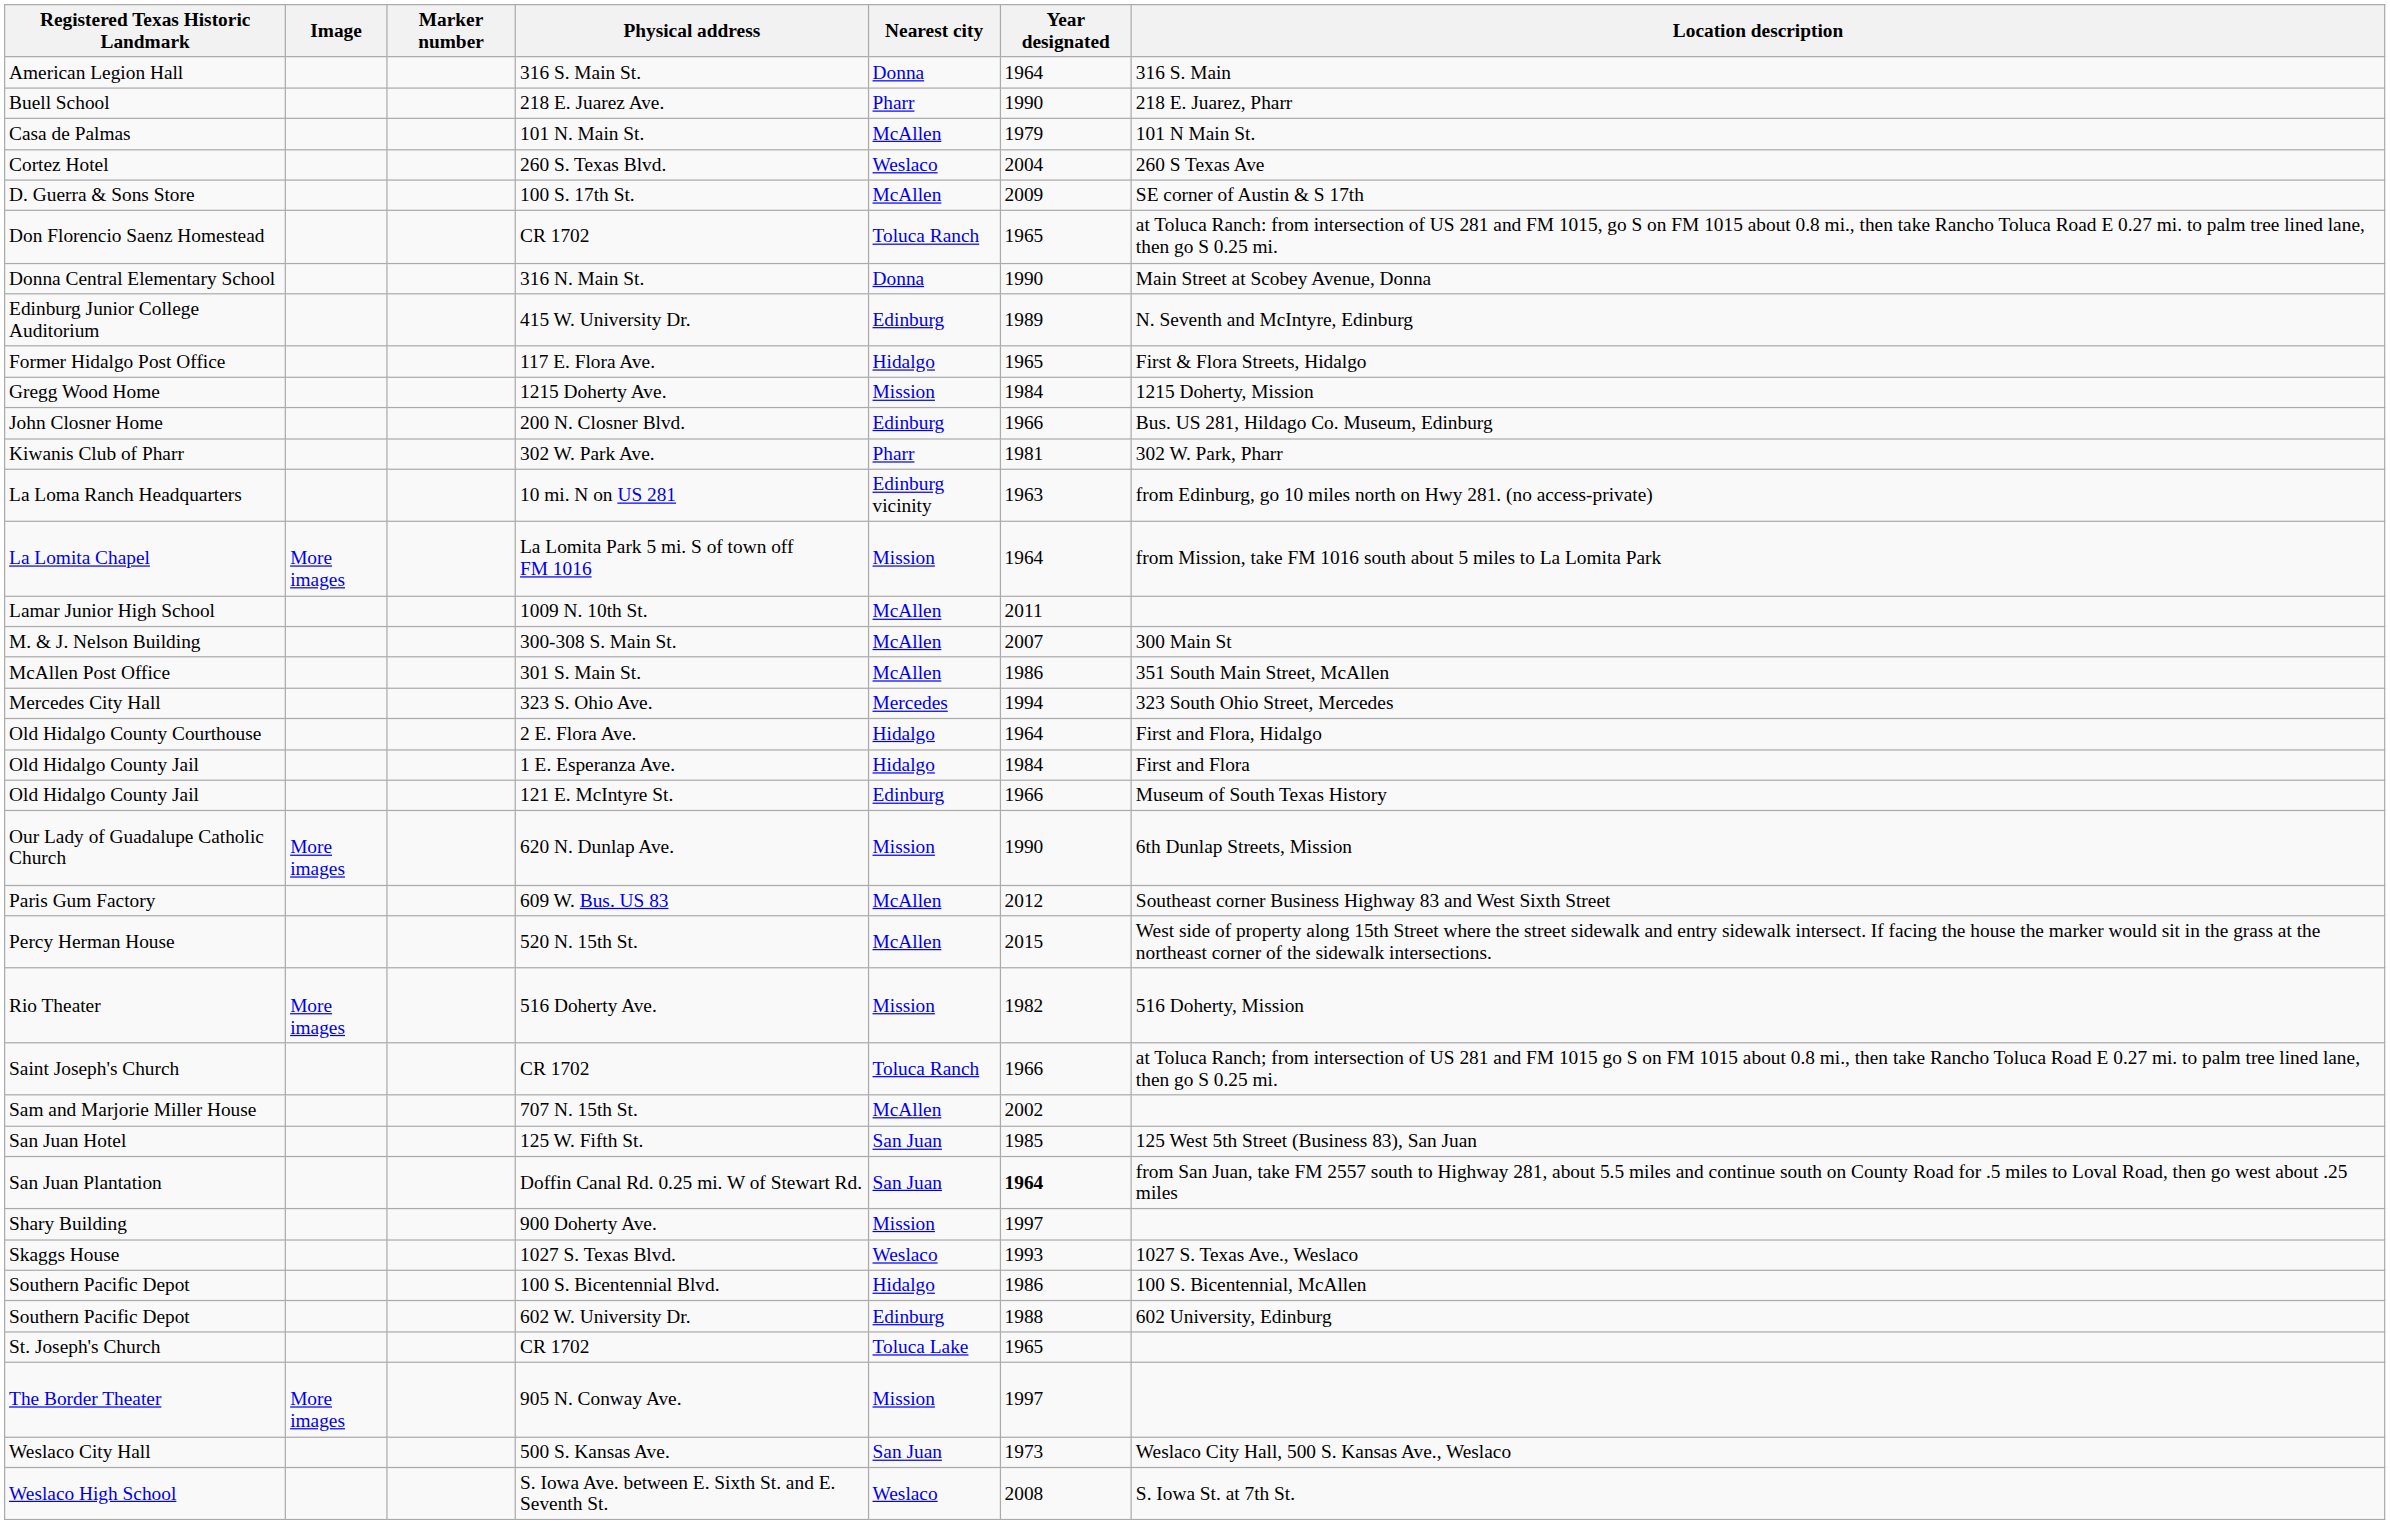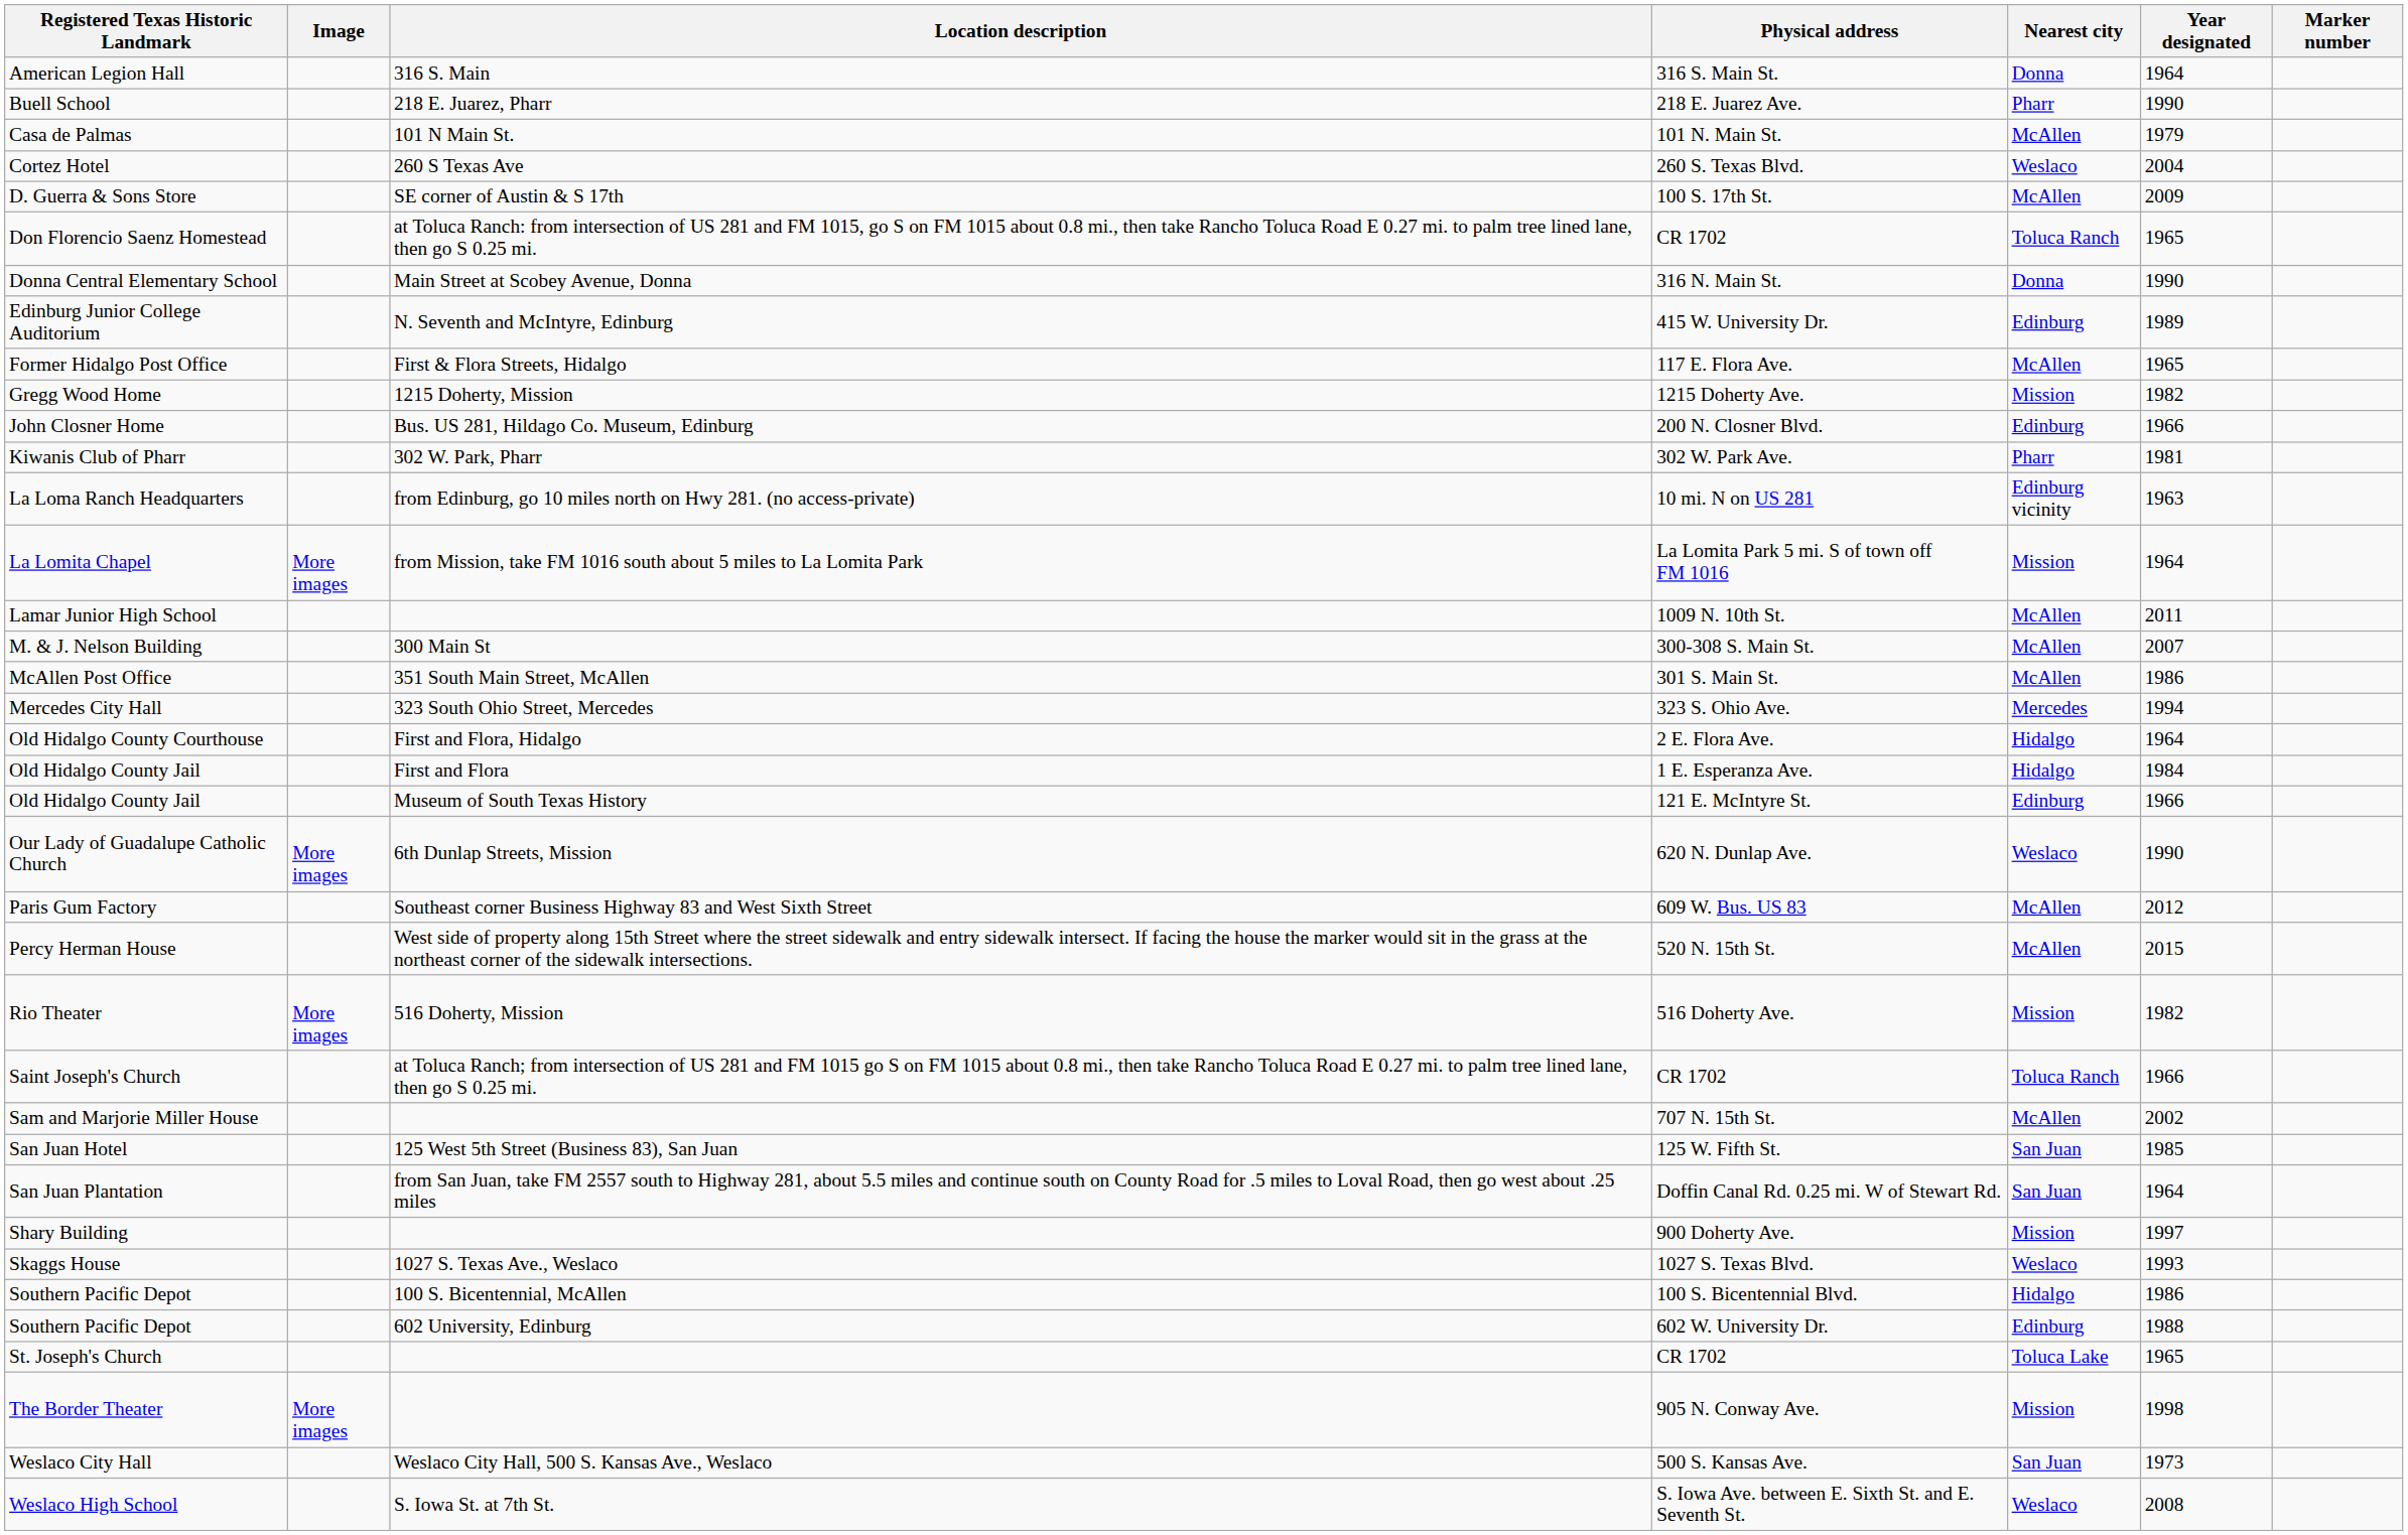columns swapped: Marker number <-> Location description
Former Hidalgo Post Office | Nearest city: Hidalgo -> McAllen
Gregg Wood Home | Year designated: 1984 -> 1982
Our Lady of Guadalupe Catholic Church | Nearest city: Mission -> Weslaco
San Juan Plantation | Year designated: bold -> normal
The Border Theater | Year designated: 1997 -> 1998
